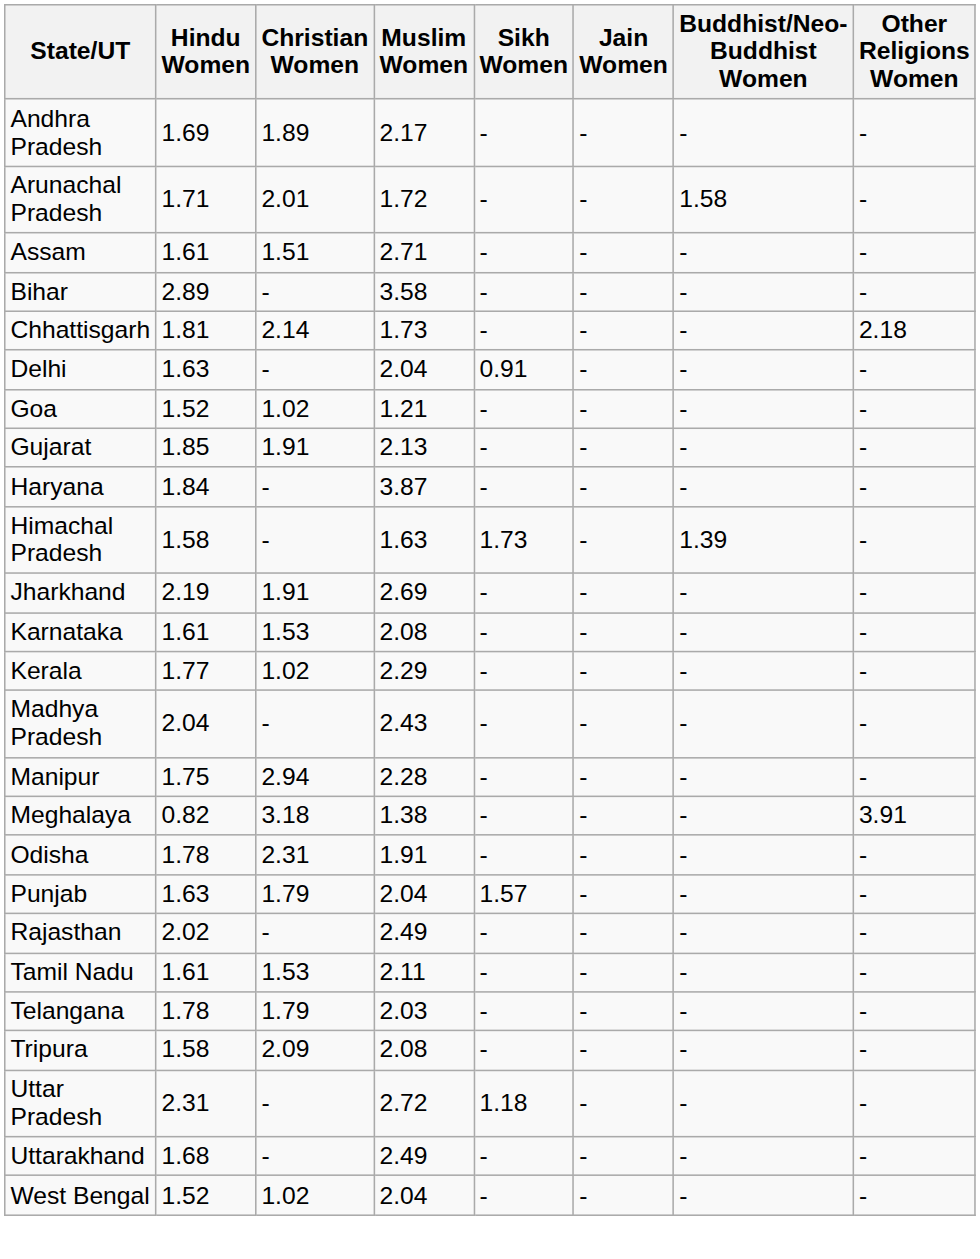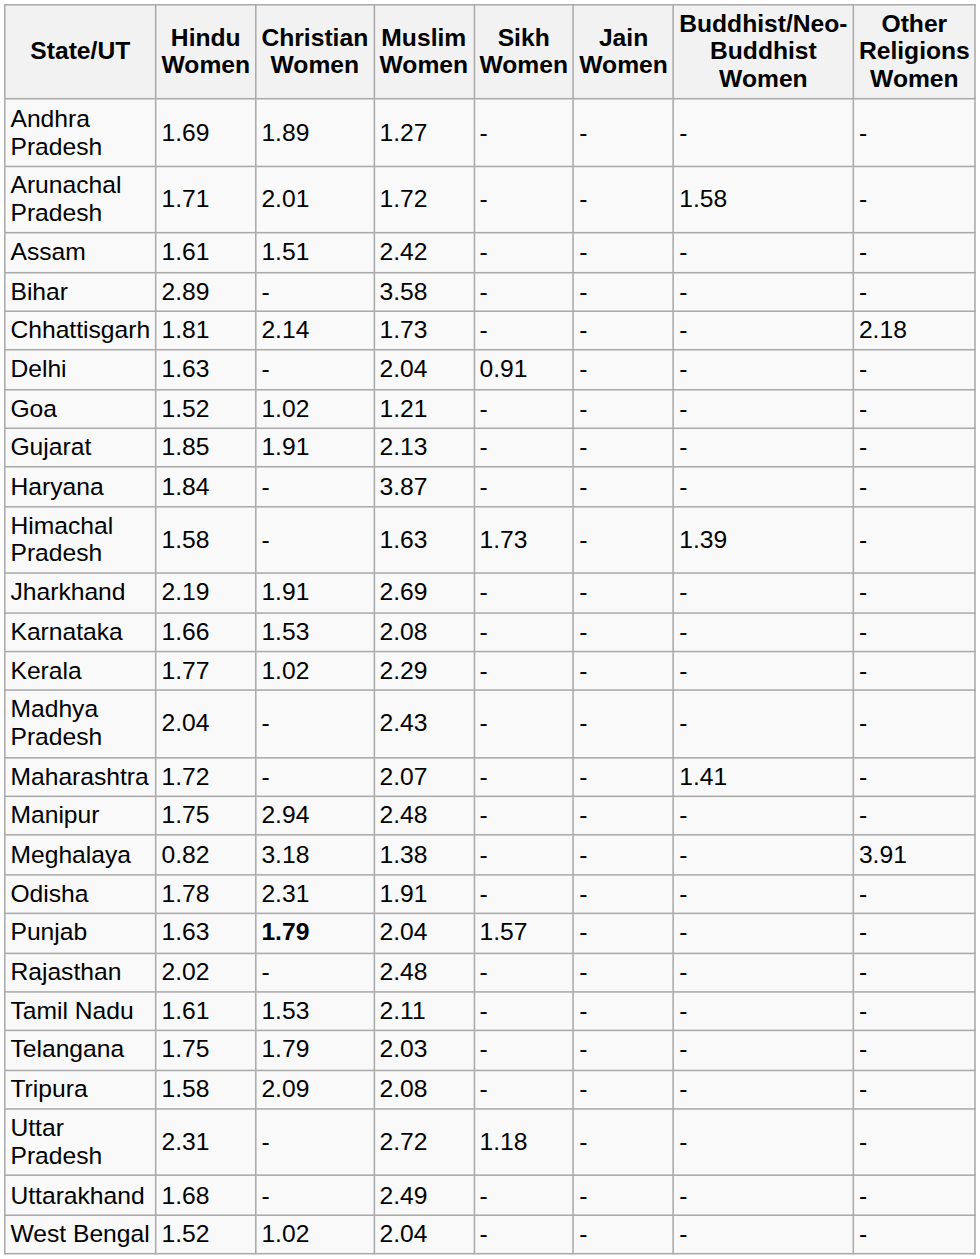Andhra Pradesh | Muslim Women: 2.17 -> 1.27
Assam | Muslim Women: 2.71 -> 2.42
Karnataka | Hindu Women: 1.61 -> 1.66
+ row: Maharashtra | 1.72 | - | 2.07 | - | - | 1.41 | -
Manipur | Muslim Women: 2.28 -> 2.48
Punjab | Christian Women: normal -> bold
Rajasthan | Muslim Women: 2.49 -> 2.48
Telangana | Hindu Women: 1.78 -> 1.75
